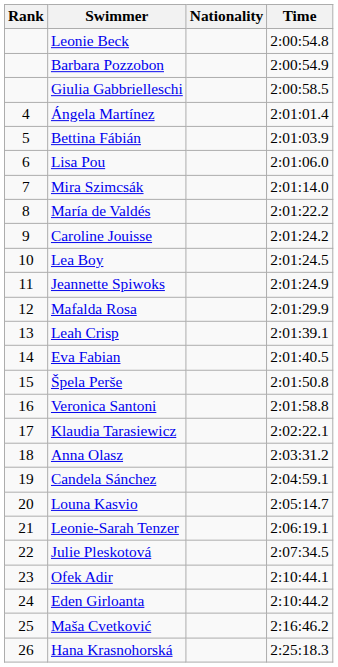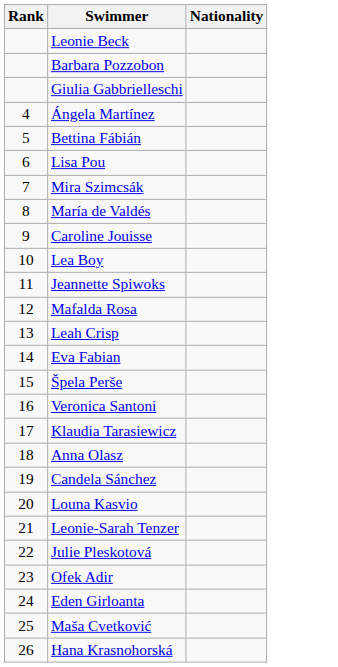- column: Time | 2:00:54.8 | 2:00:54.9 | 2:00:58.5 | 2:01:01.4 | 2:01:03.9 | 2:01:06.0 | 2:01:14.0 | 2:01:22.2 | 2:01:24.2 | 2:01:24.5 | 2:01:24.9 | 2:01:29.9 | 2:01:39.1 | 2:01:40.5 | 2:01:50.8 | 2:01:58.8 | 2:02:22.1 | 2:03:31.2 | 2:04:59.1 | 2:05:14.7 | 2:06:19.1 | 2:07:34.5 | 2:10:44.1 | 2:10:44.2 | 2:16:46.2 | 2:25:18.3
